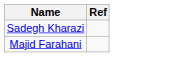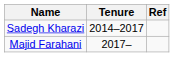+ column: Tenure | 2014–2017 | 2017–
